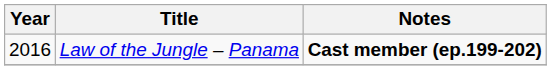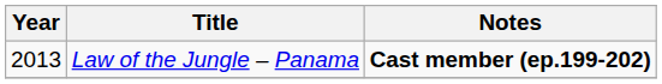Law of the Jungle – Panama | Year: 2016 -> 2013
